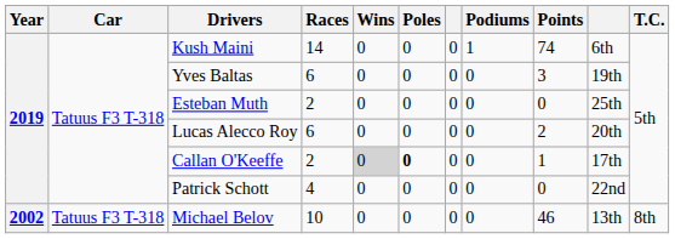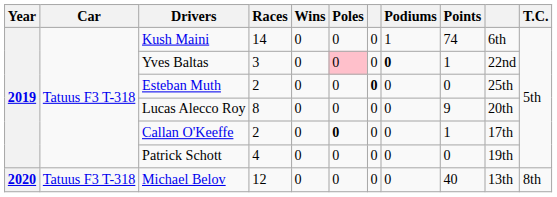Yves Baltas | Races: 6 -> 3
Yves Baltas | Poles: no background -> pink background
Yves Baltas | Podiums: normal -> bold
Yves Baltas | Points: 3 -> 1
Yves Baltas | column 10: 19th -> 22nd
Esteban Muth | column 7: normal -> bold
Lucas Alecco Roy | Races: 6 -> 8
Lucas Alecco Roy | Points: 2 -> 9
Callan O'Keeffe | Wins: lightgrey background -> no background
Patrick Schott | column 10: 22nd -> 19th
Michael Belov | Year: 2002 -> 2020
Michael Belov | Races: 10 -> 12
Michael Belov | Points: 46 -> 40
